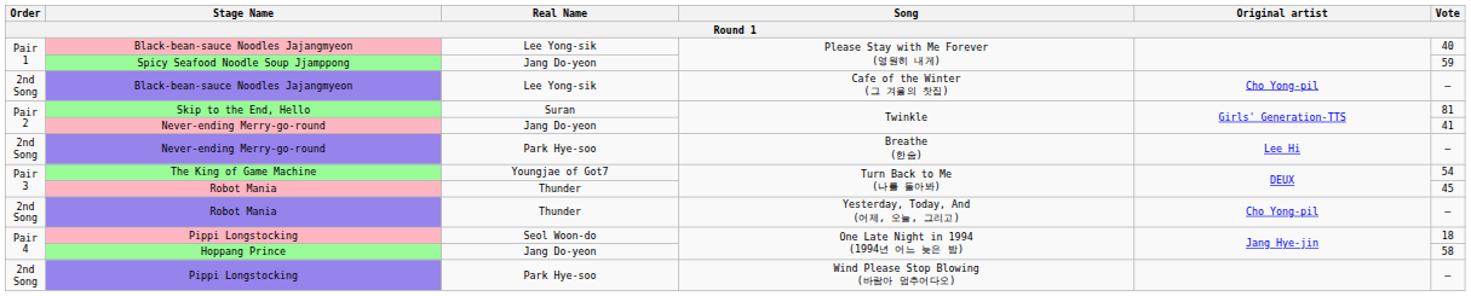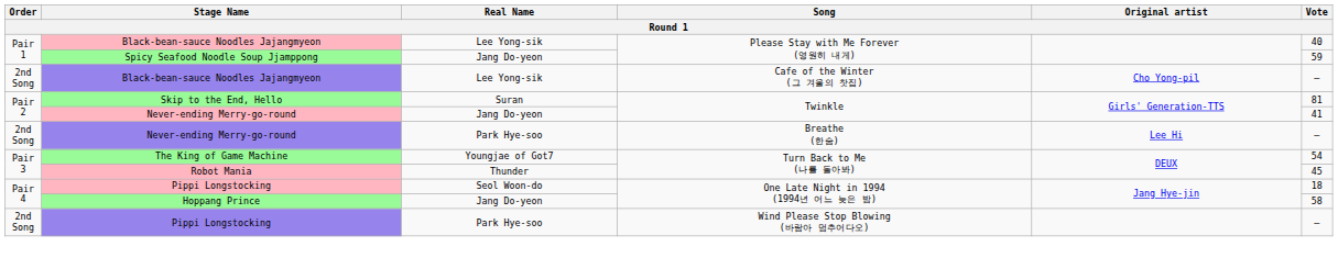- row: 2nd Song | Robot Mania | Thunder | Yesterday, Today, And (어제, 오늘, 그리고) | Cho Yong-pil | –
